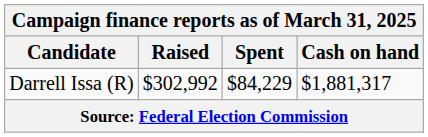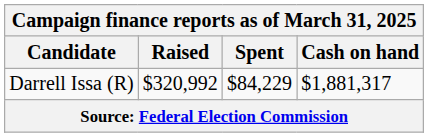Darrell Issa (R) | Raised: $302,992 -> $320,992
